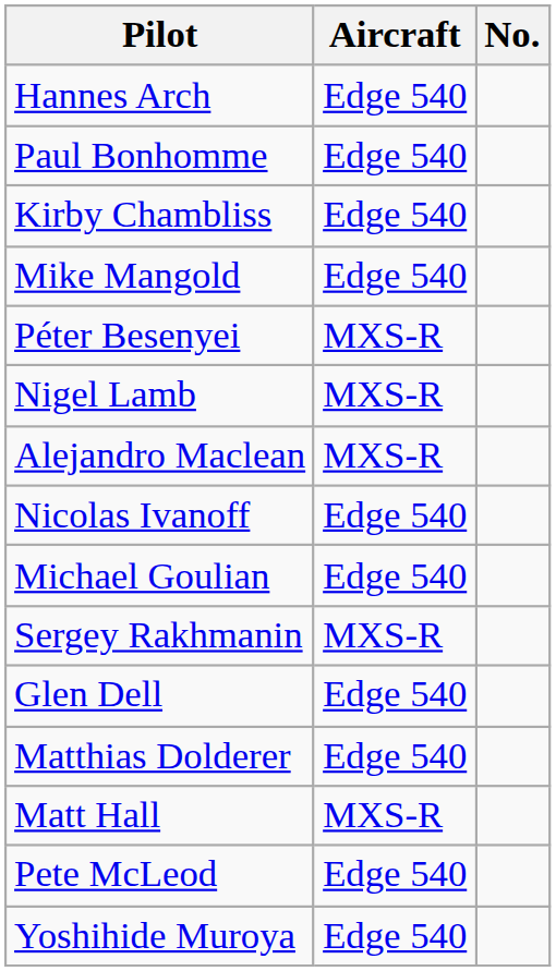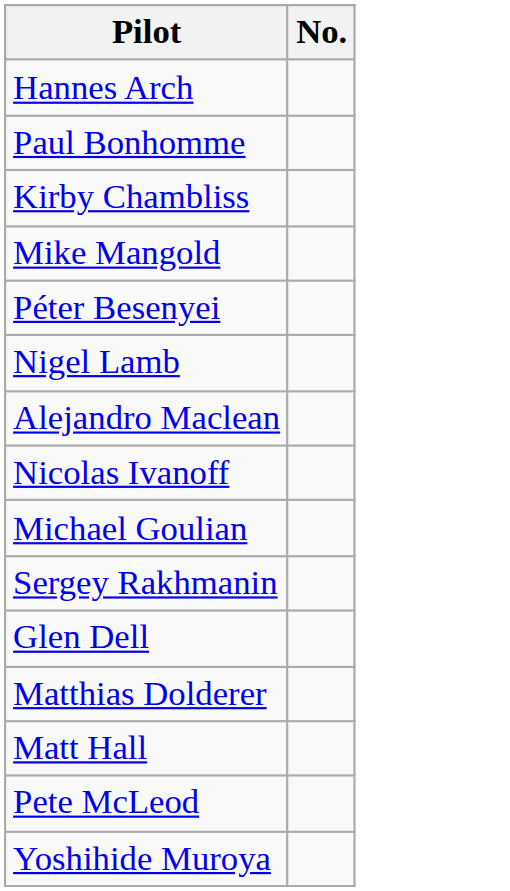- column: Aircraft | Edge 540 | Edge 540 | Edge 540 | Edge 540 | MXS-R | MXS-R | MXS-R | Edge 540 | Edge 540 | MXS-R | Edge 540 | Edge 540 | MXS-R | Edge 540 | Edge 540
